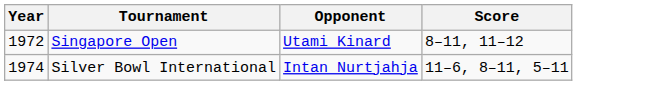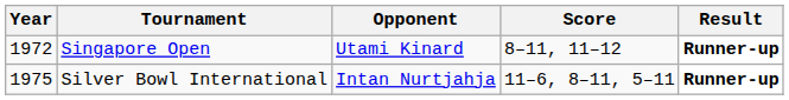+ column: Result | Runner-up | Runner-up
Silver Bowl International | Year: 1974 -> 1975
